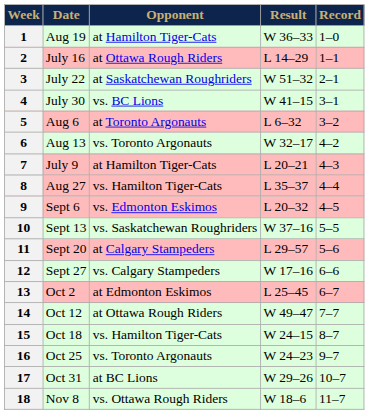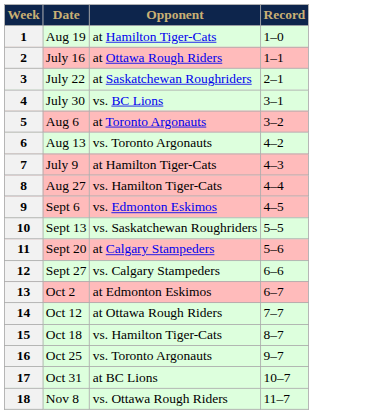- column: Result | W 36–33 | L 14–29 | W 51–32 | W 41–15 | L 6–32 | W 32–17 | L 20–21 | L 35–37 | L 20–32 | W 37–16 | L 29–57 | W 17–16 | L 25–45 | W 49–47 | W 24–15 | W 24–23 | W 29–26 | W 18–6
